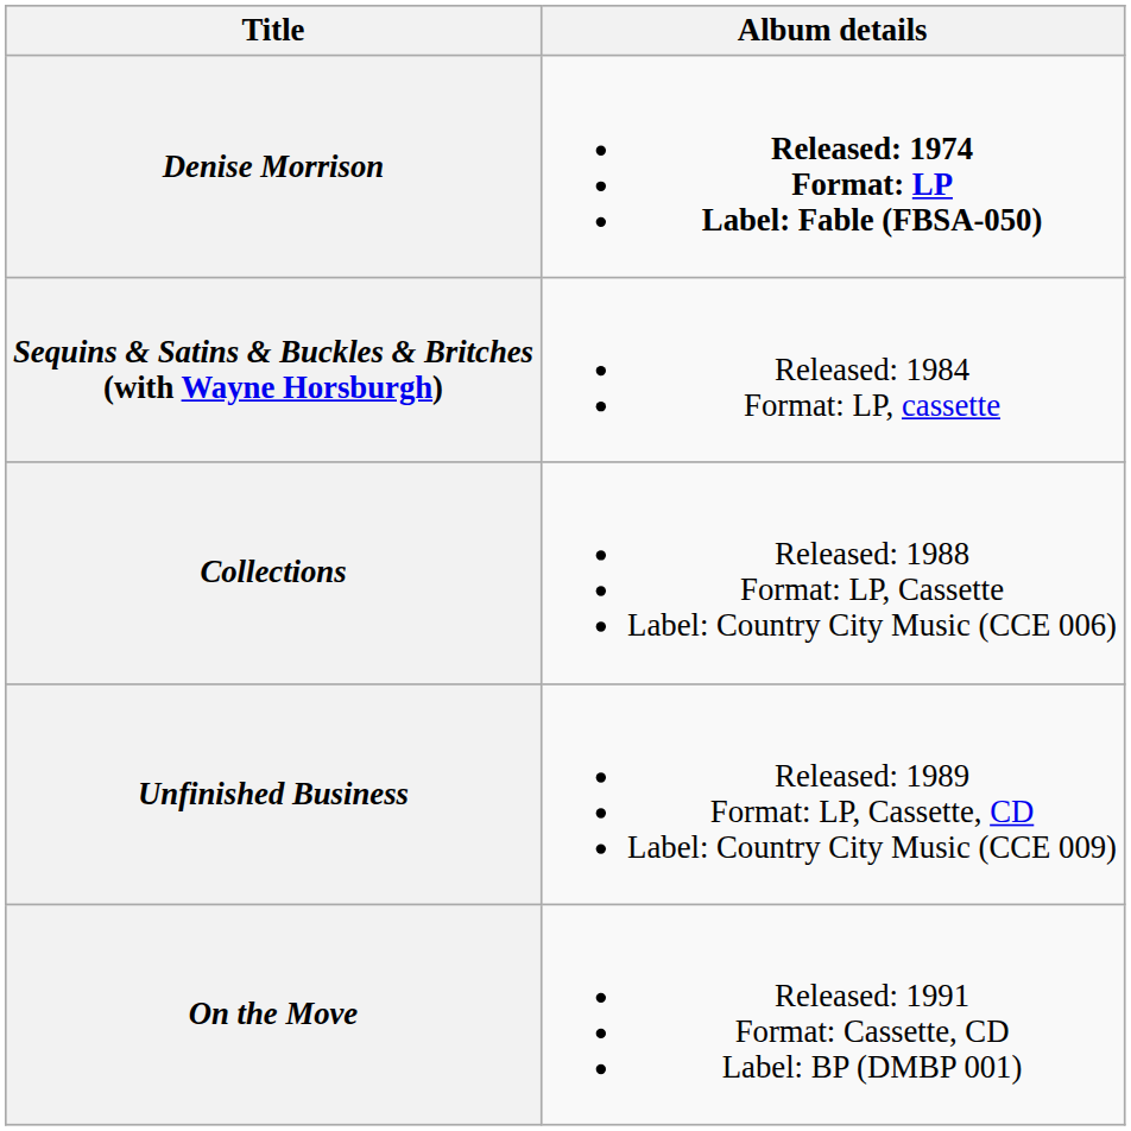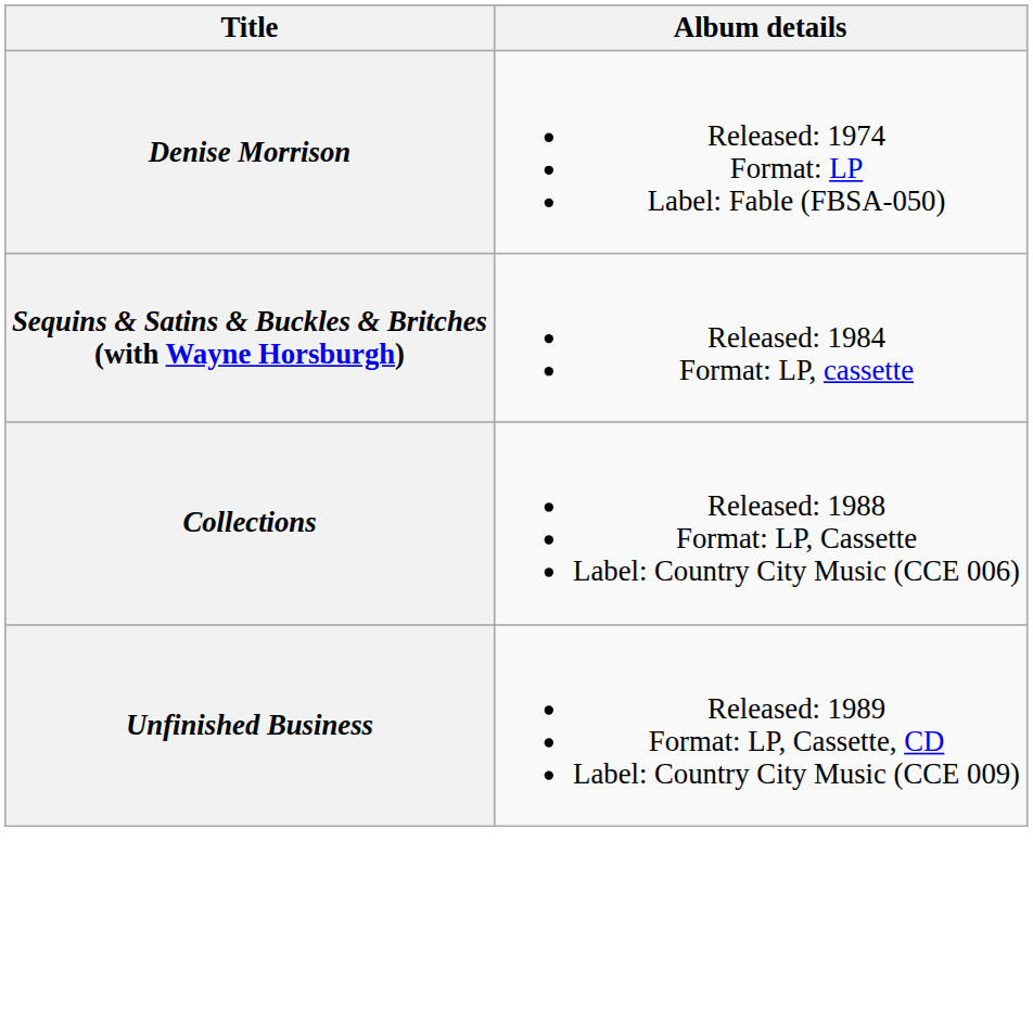Denise Morrison | Album details: bold -> normal
- row: On the Move | Released: 1991 Format: Cassette, CD Label: BP (DMBP 001)
